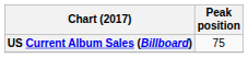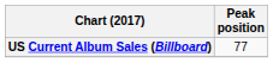US Current Album Sales (Billboard) | Peak position: 75 -> 77
